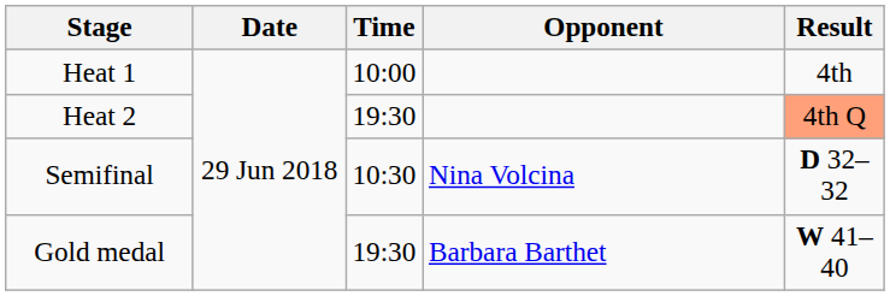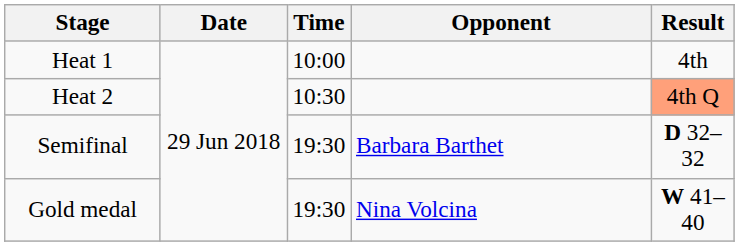Heat 2 | Time: 19:30 -> 10:30
Semifinal | Time: 10:30 -> 19:30
Semifinal | Opponent: Nina Volcina -> Barbara Barthet
Gold medal | Opponent: Barbara Barthet -> Nina Volcina
